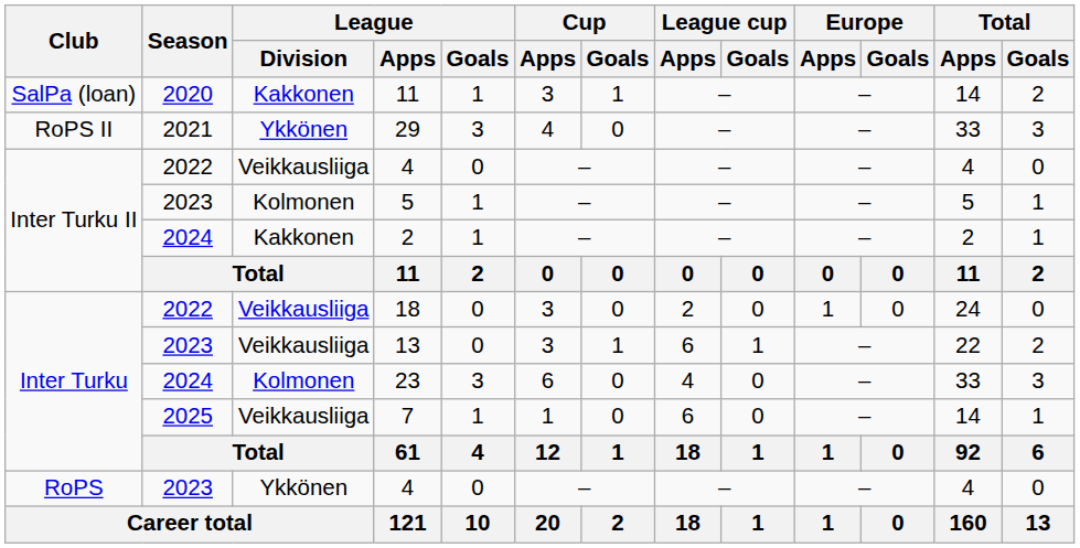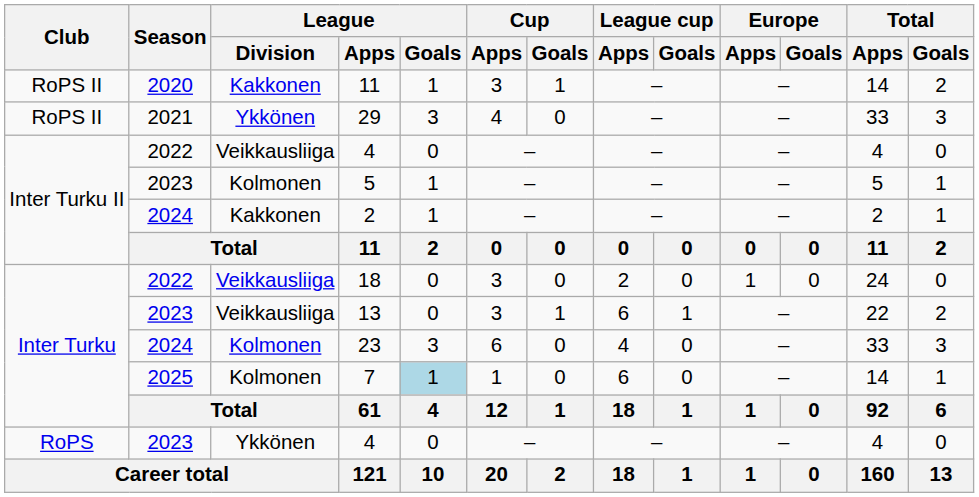2020 / 11 | Club: SalPa (loan) -> RoPS II
7 | League / Division: Veikkausliiga -> Kolmonen
7 | League / Goals: no background -> lightblue background
